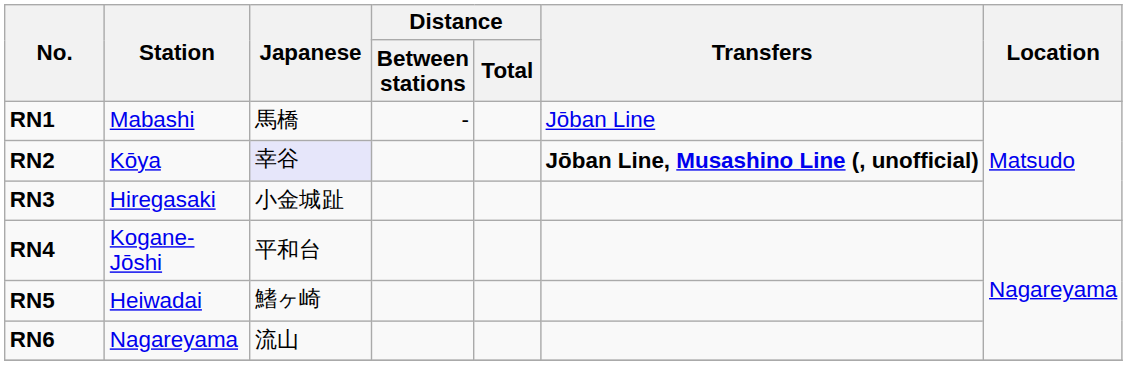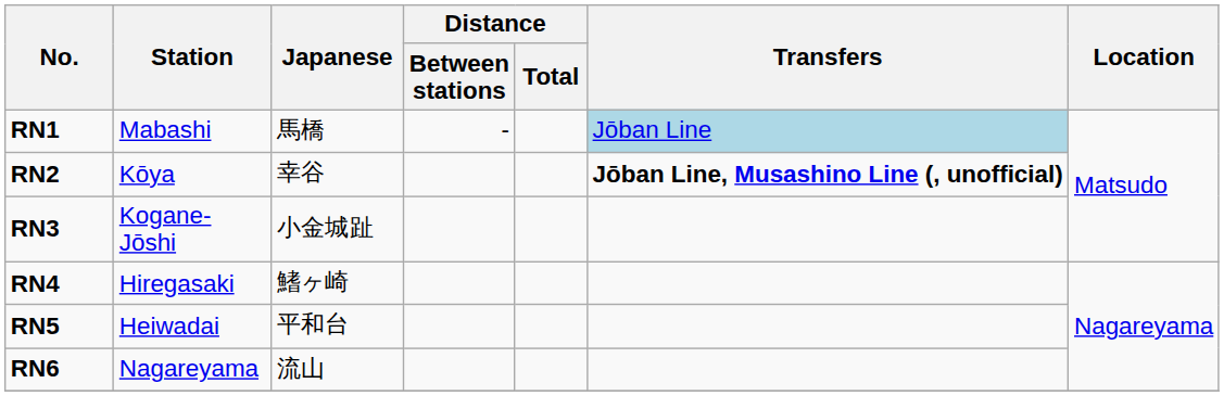RN1 | Transfers: no background -> lightblue background
RN2 | Japanese: lavender background -> no background
RN3 | Station: Hiregasaki -> Kogane-Jōshi
RN4 | Station: Kogane-Jōshi -> Hiregasaki
RN4 | Japanese: 平和台 -> 鰭ヶ崎
RN5 | Japanese: 鰭ヶ崎 -> 平和台
